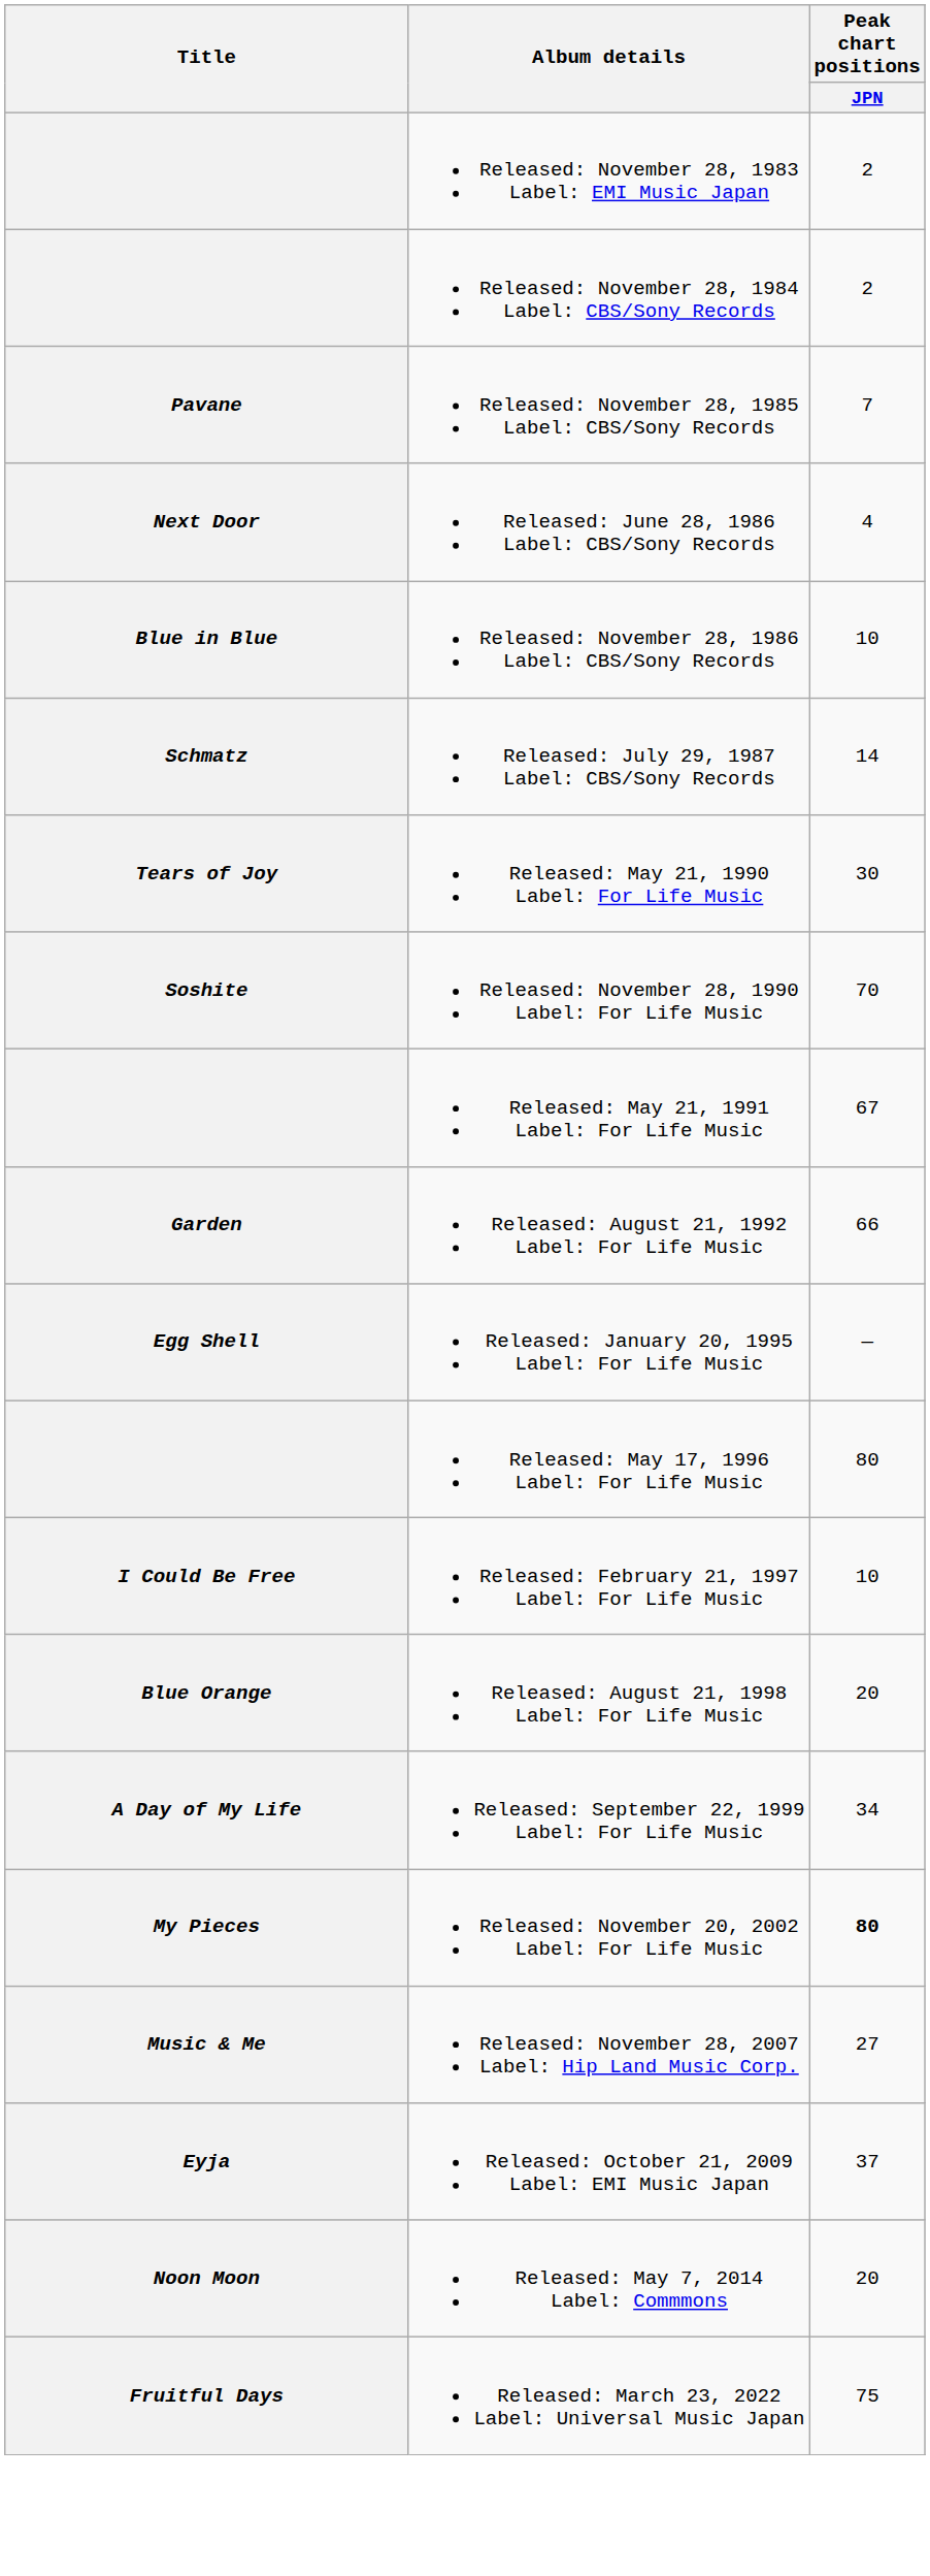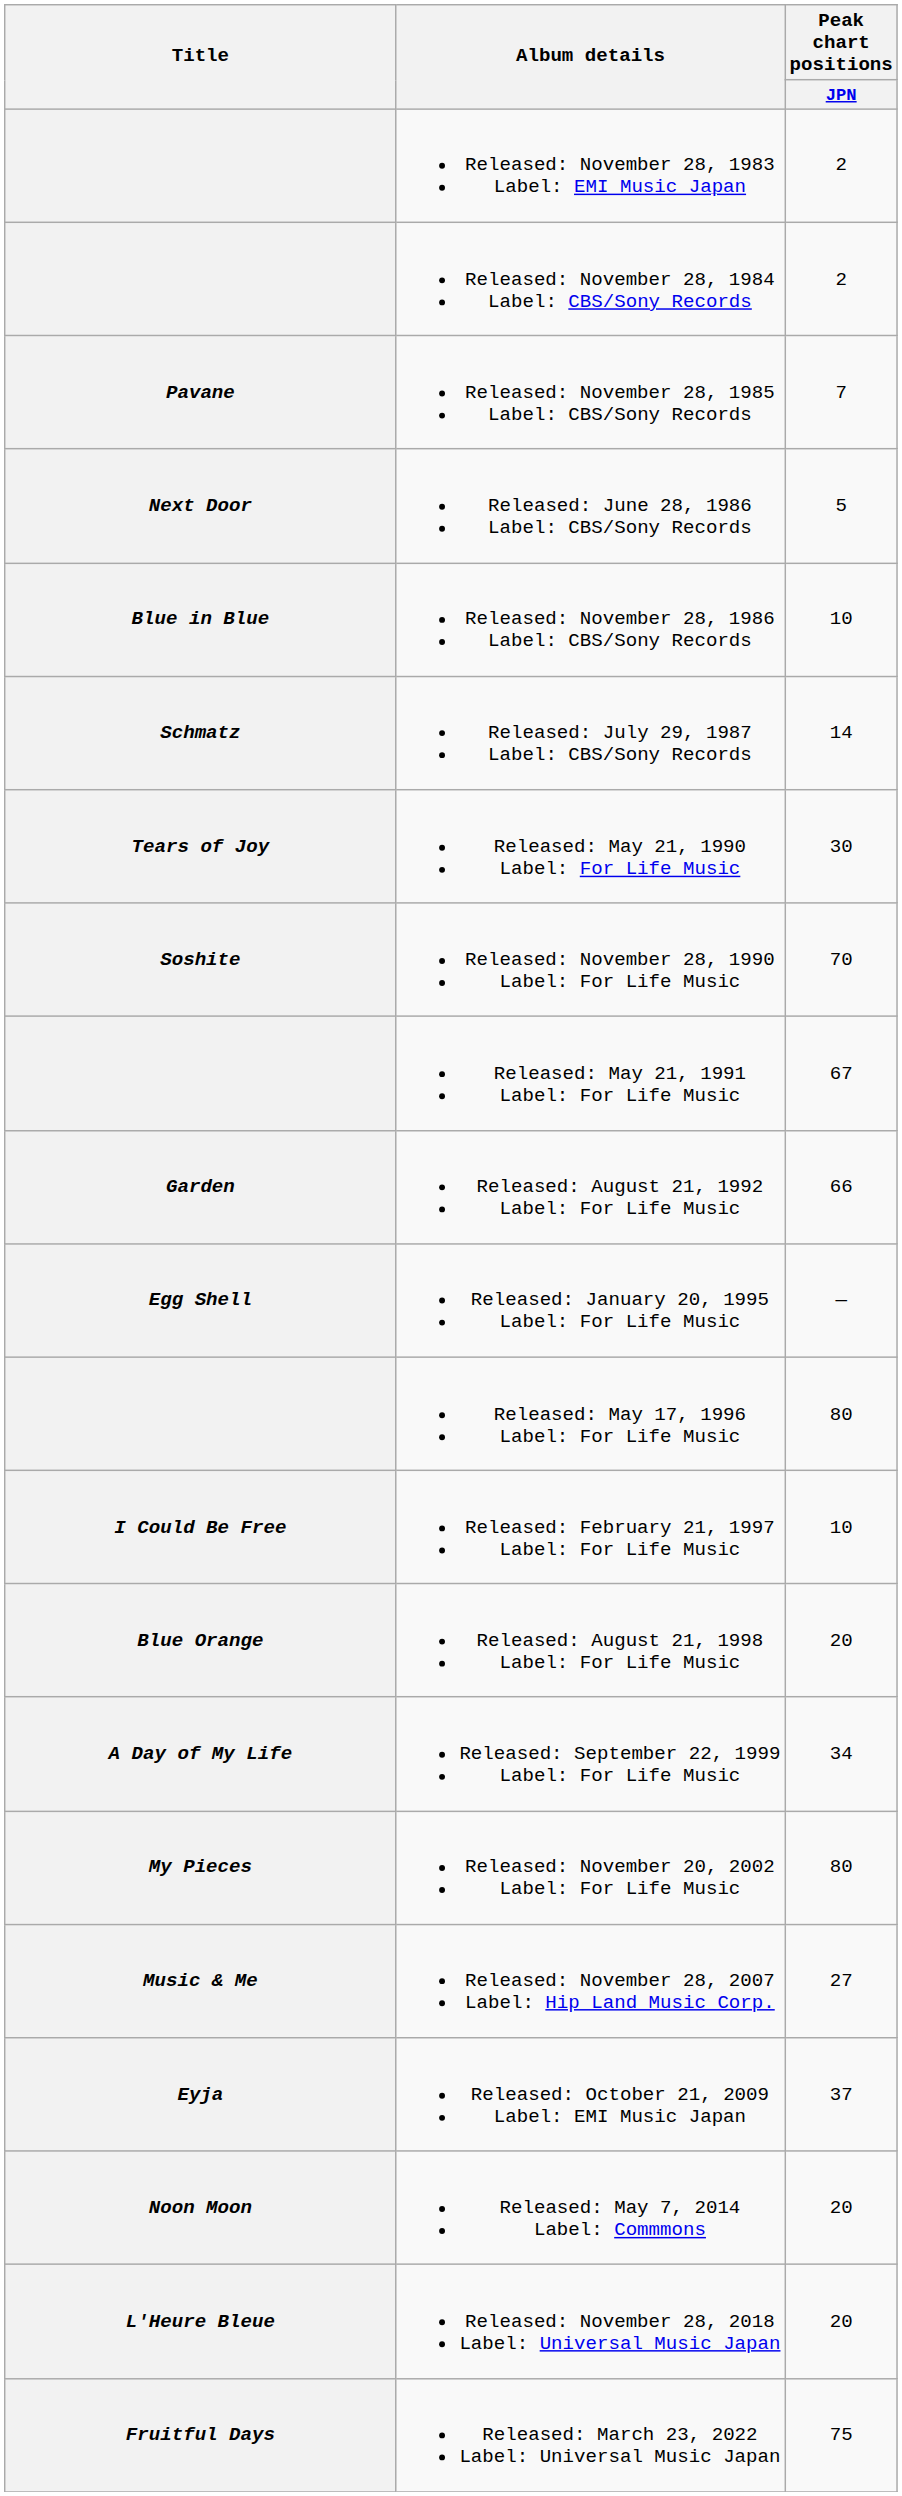Released: June 28, 1986 Label: CBS/Sony Records | Peak chart positions / JPN: 4 -> 5
Released: November 20, 2002 Label: For Life Music | Peak chart positions / JPN: bold -> normal
+ row: L'Heure Bleue | Released: November 28, 2018 Label: Universal Music Japan | 20
